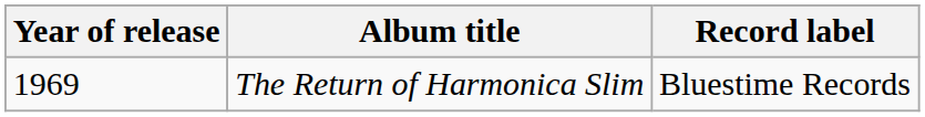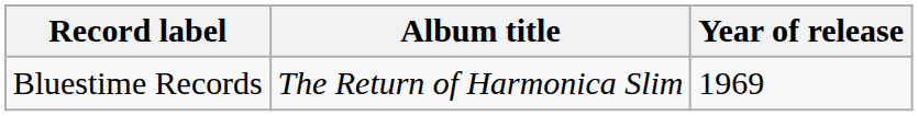columns swapped: Year of release <-> Record label
